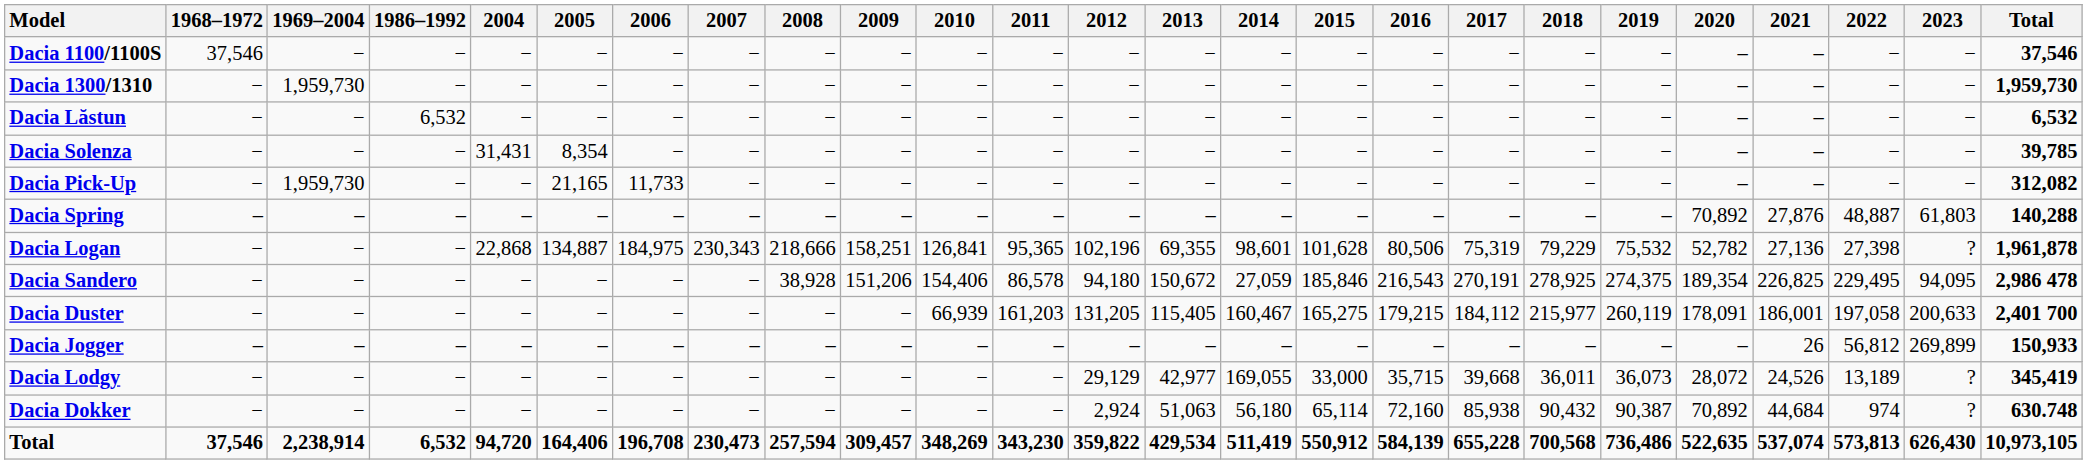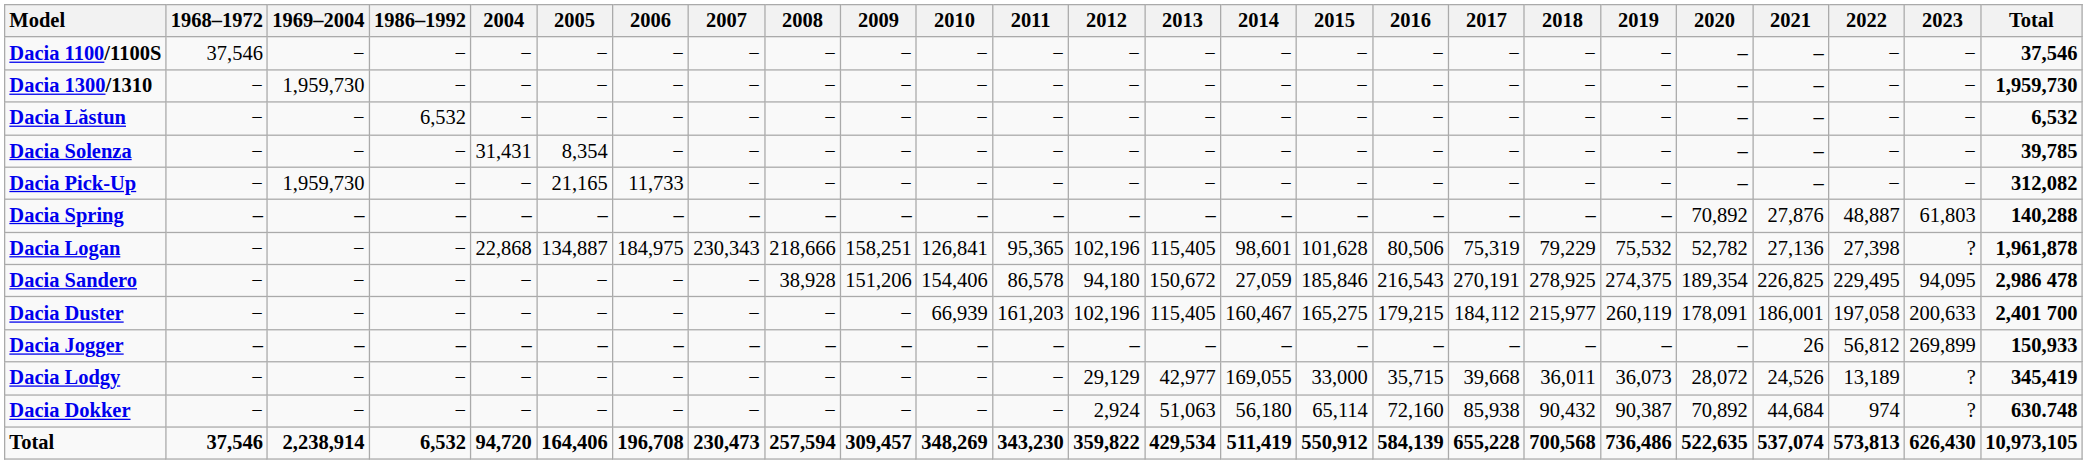Dacia Logan | 2013: 69,355 -> 115,405
Dacia Duster | 2012: 131,205 -> 102,196
